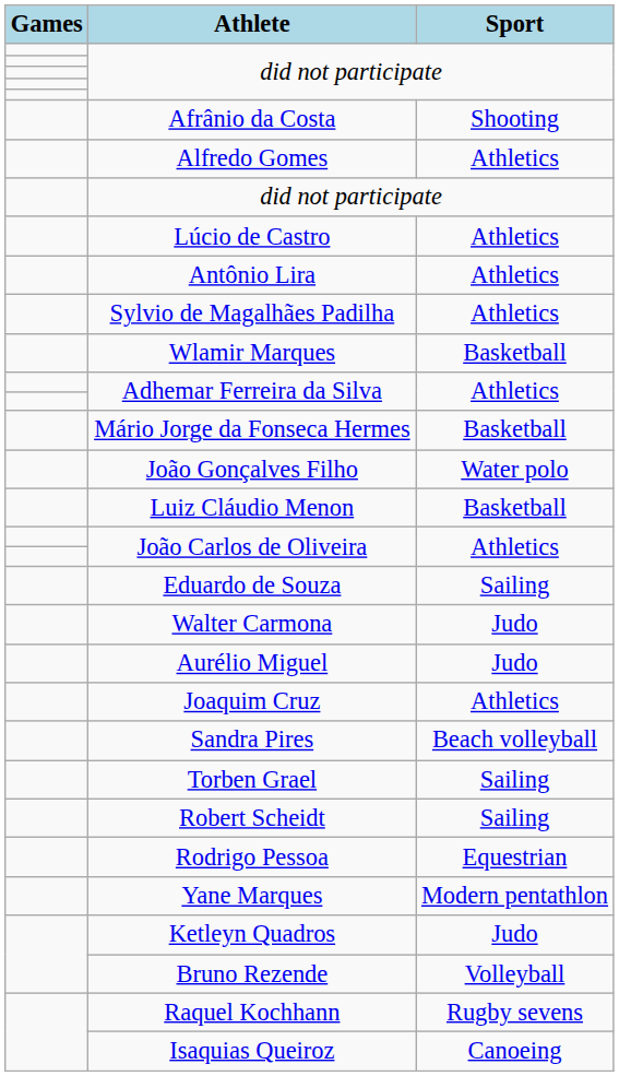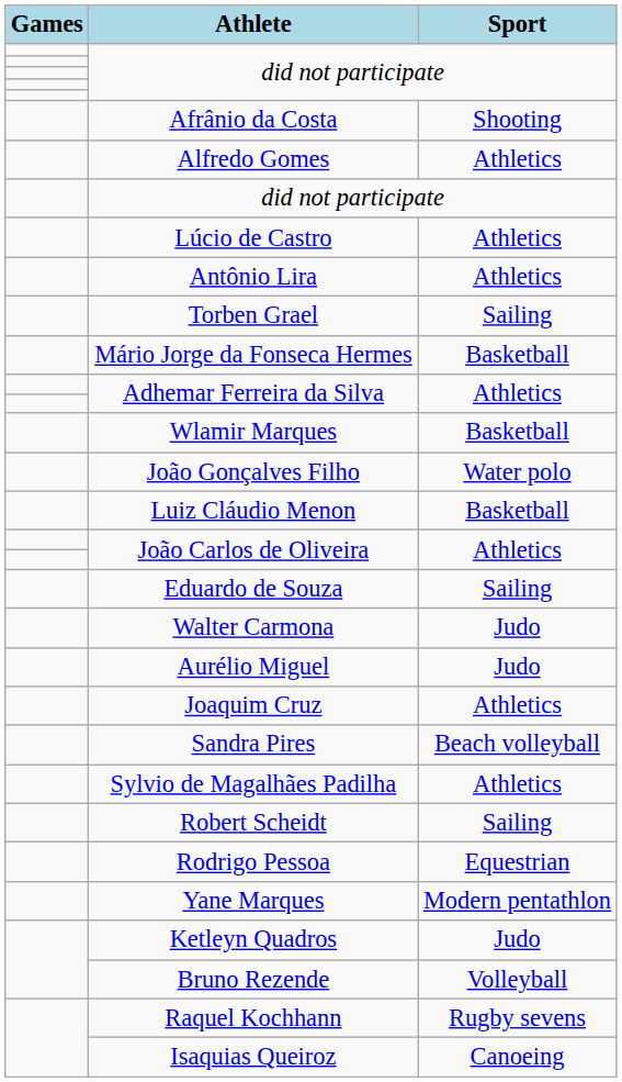rows swapped: Sylvio de Magalhães Padilha <-> Torben Grael
rows swapped: Mário Jorge da Fonseca Hermes <-> Wlamir Marques
